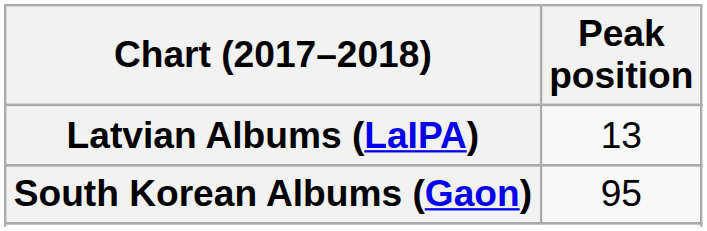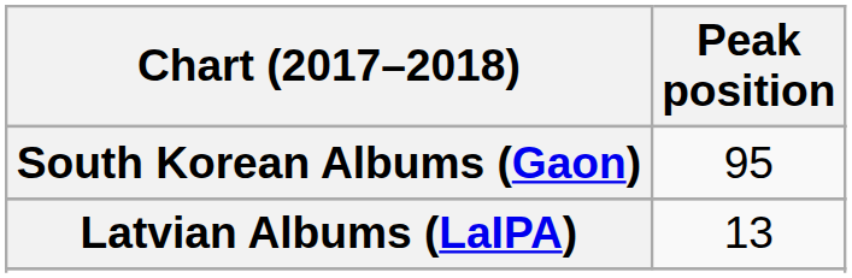rows swapped: Latvian Albums (LaIPA) <-> South Korean Albums (Gaon)
